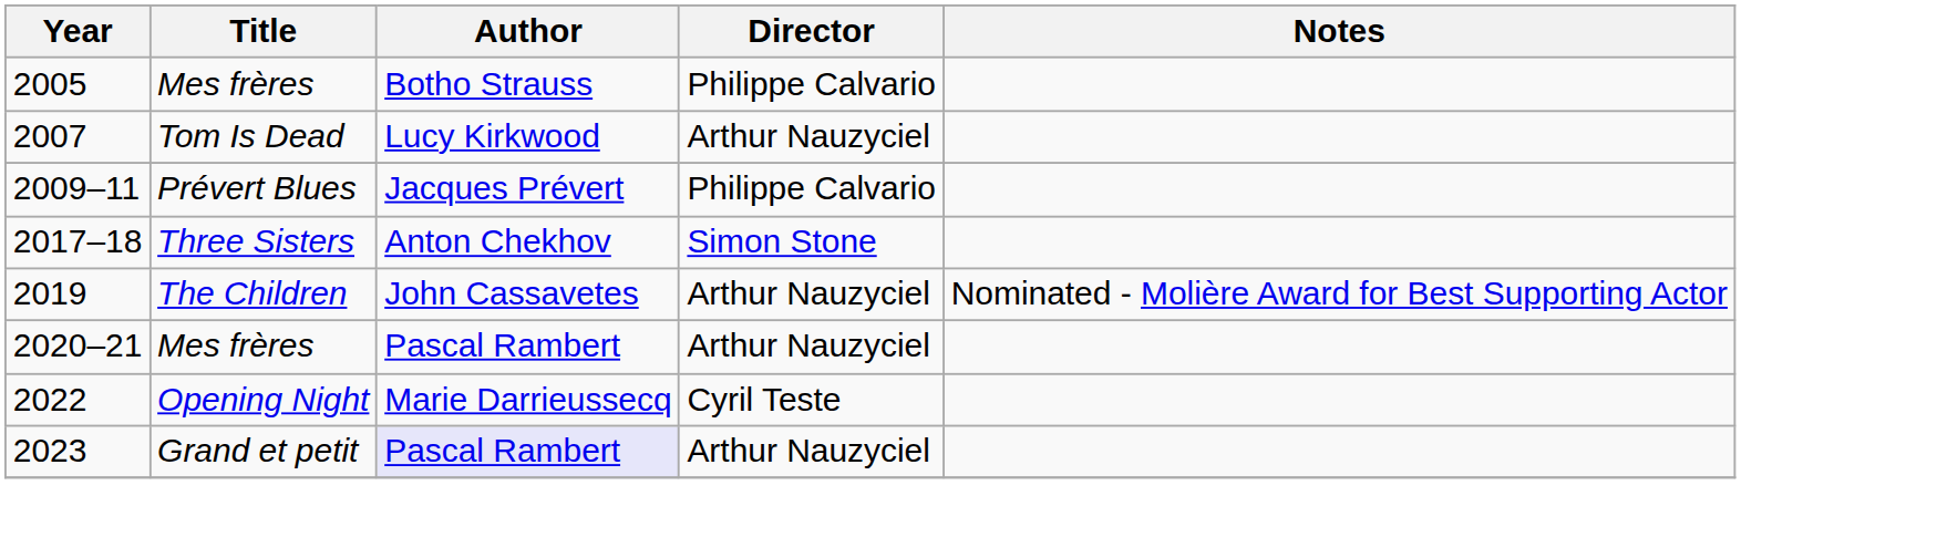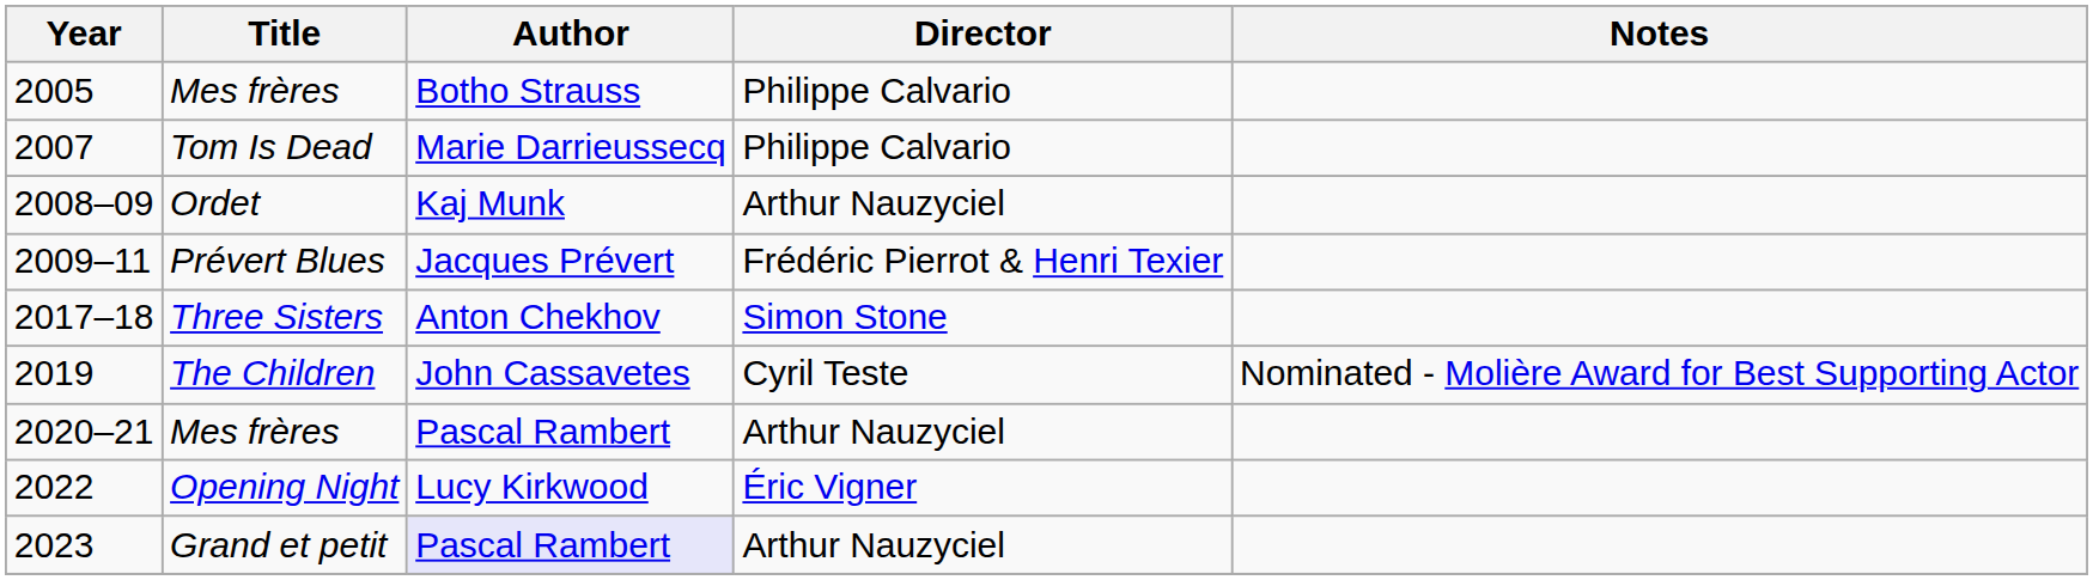2007 | Author: Lucy Kirkwood -> Marie Darrieussecq
2007 | Director: Arthur Nauzyciel -> Philippe Calvario
+ row: 2008–09 | Ordet | Kaj Munk | Arthur Nauzyciel
2009–11 | Director: Philippe Calvario -> Frédéric Pierrot & Henri Texier
2019 | Director: Arthur Nauzyciel -> Cyril Teste
2022 | Author: Marie Darrieussecq -> Lucy Kirkwood
2022 | Director: Cyril Teste -> Éric Vigner
